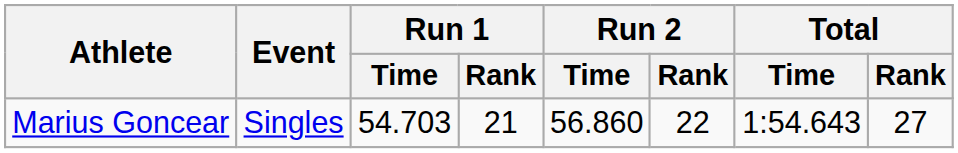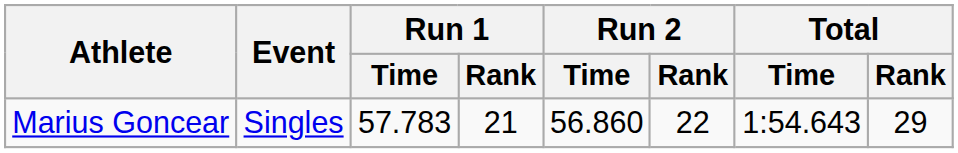Marius Goncear | Run 1 / Time: 54.703 -> 57.783
Marius Goncear | Total / Rank: 27 -> 29
